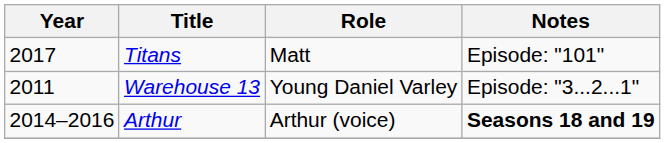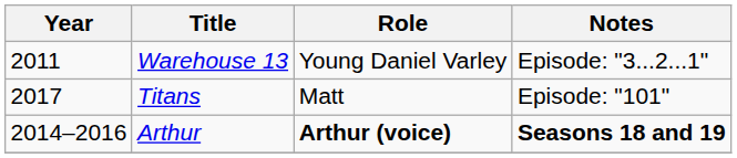rows swapped: Titans <-> Warehouse 13
Arthur | Role: normal -> bold
